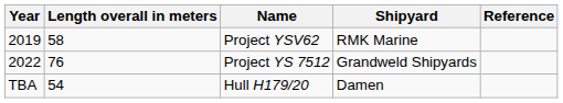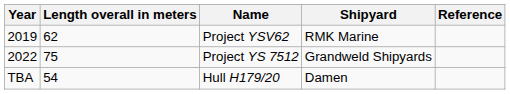Project YSV62 | Length overall in meters: 58 -> 62
Project YS 7512 | Length overall in meters: 76 -> 75
